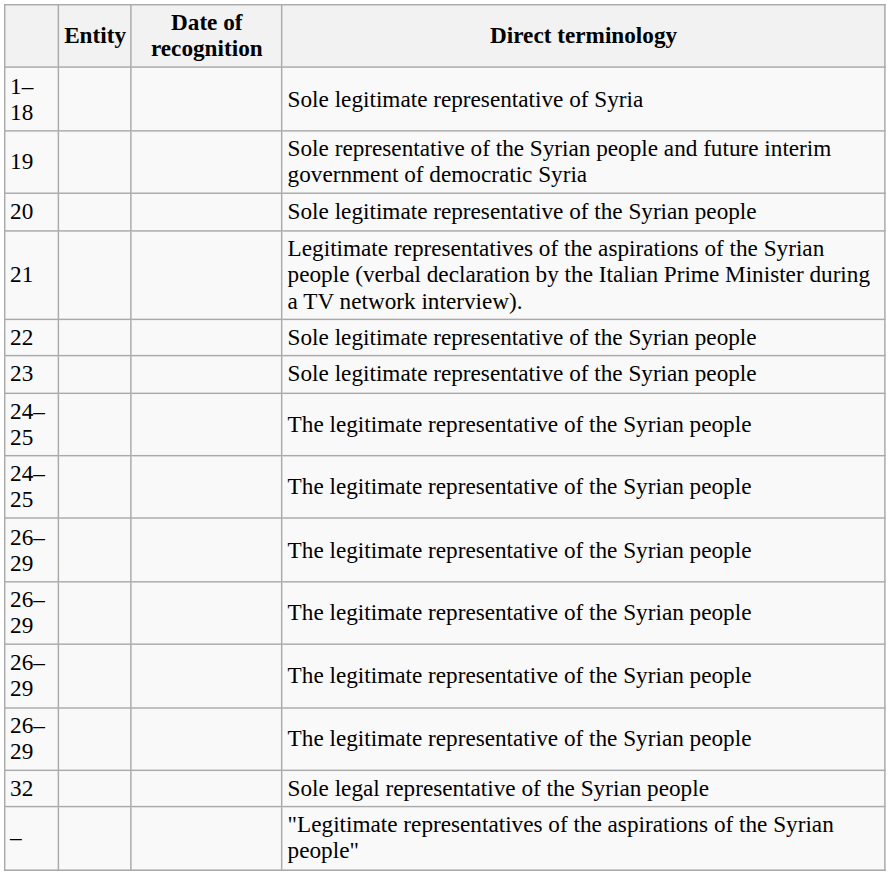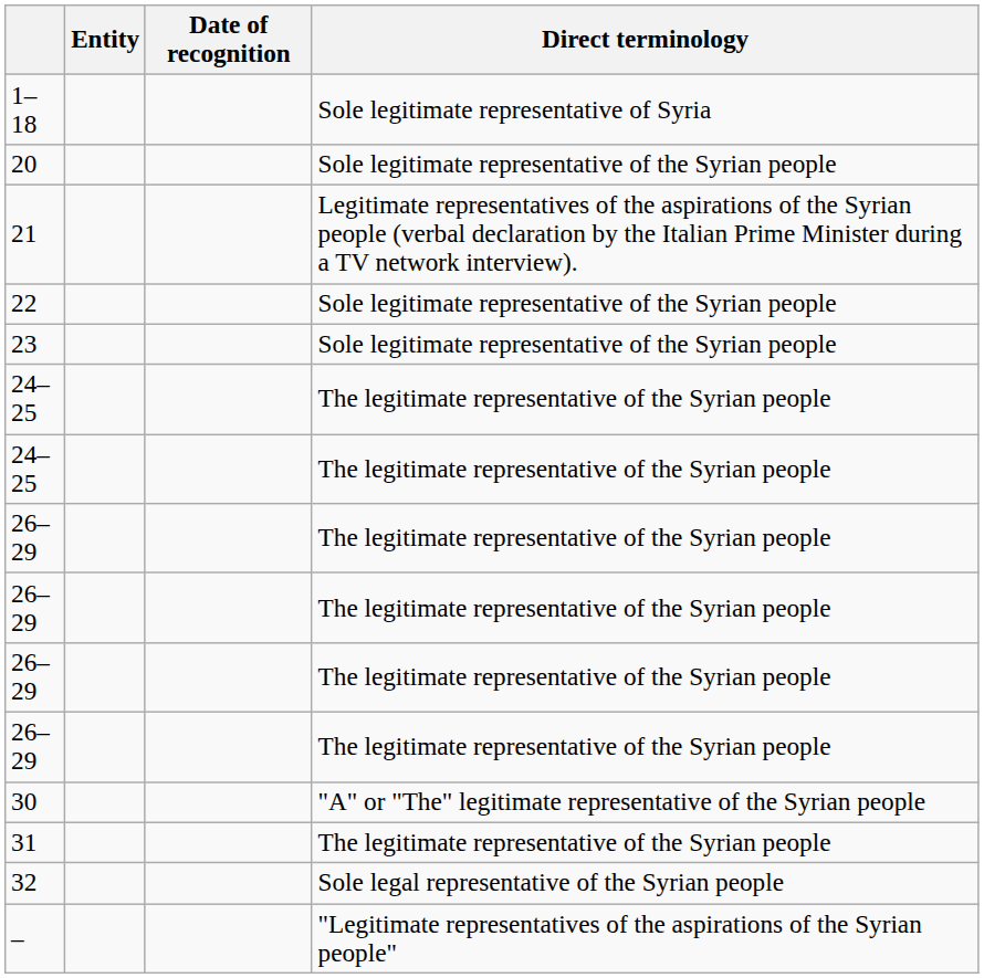- row: 19 | Sole representative of the Syrian people and future interim government of democratic Syria
+ row: 30 | "A" or "The" legitimate representative of the Syrian people
+ row: 31 | The legitimate representative of the Syrian people
